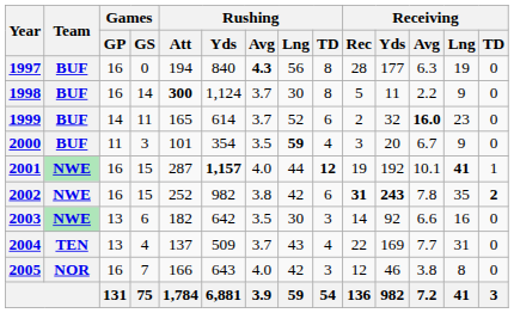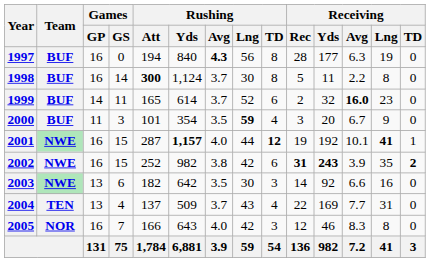1998 | Receiving / Lng: 9 -> 8
2002 | Receiving / Avg: 7.8 -> 3.9
2005 | Receiving / Avg: 3.8 -> 8.3
